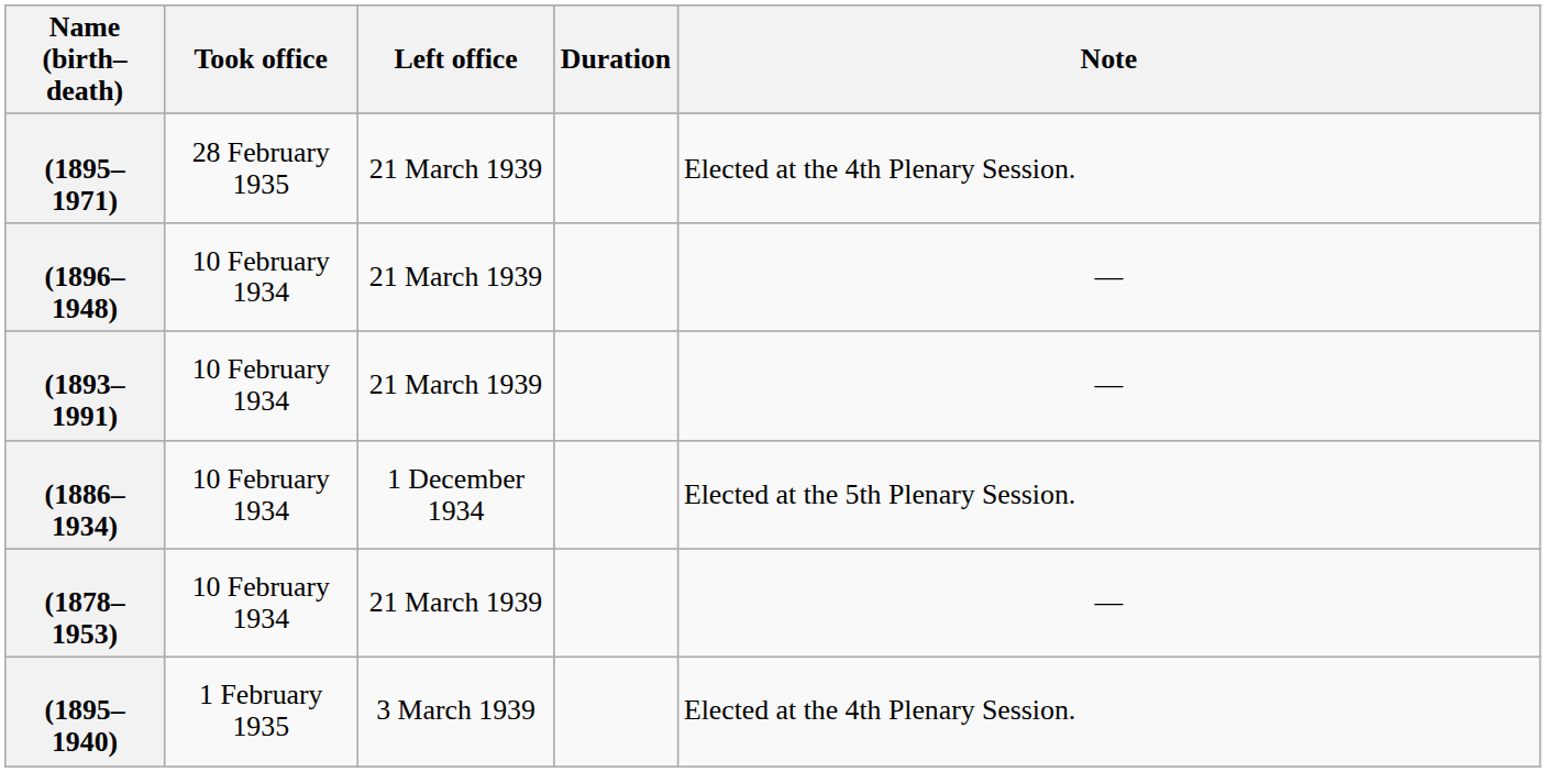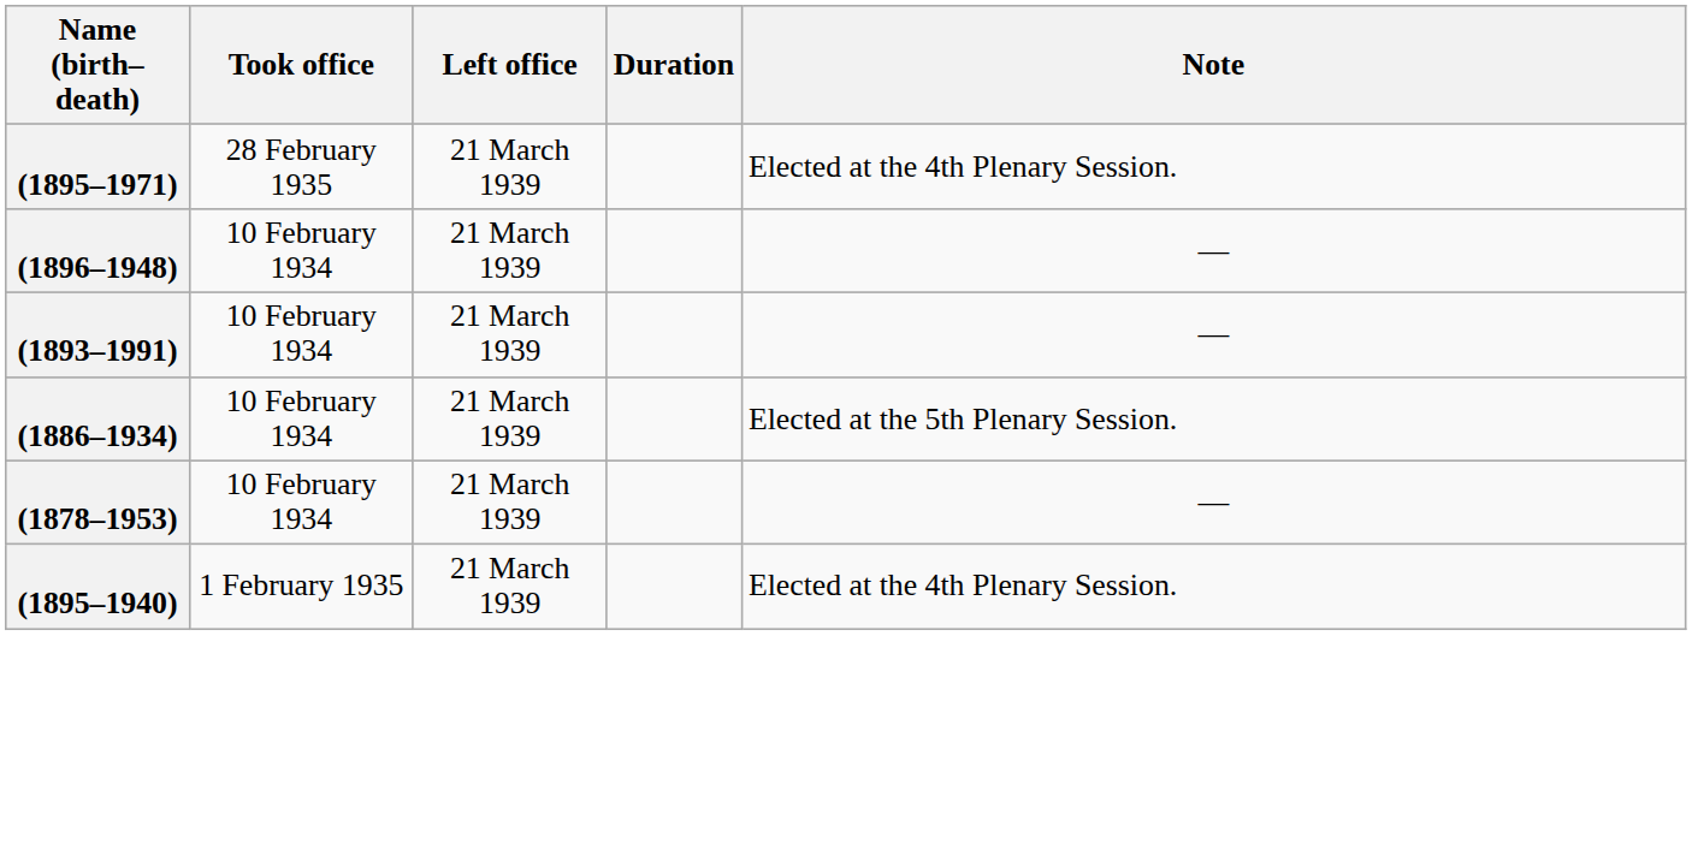(1886–1934) | Left office: 1 December 1934 -> 21 March 1939
(1895–1940) | Left office: 3 March 1939 -> 21 March 1939
